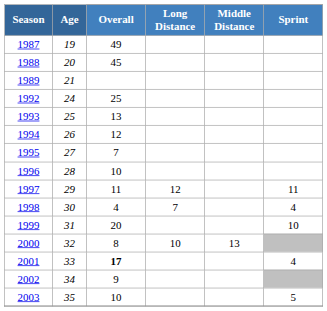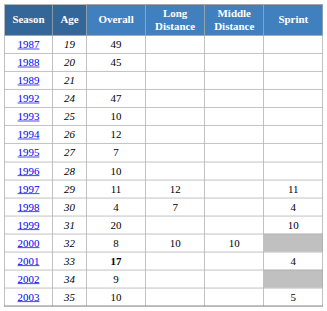1992 | Overall: 25 -> 47
1993 | Overall: 13 -> 10
2000 | Middle Distance: 13 -> 10
